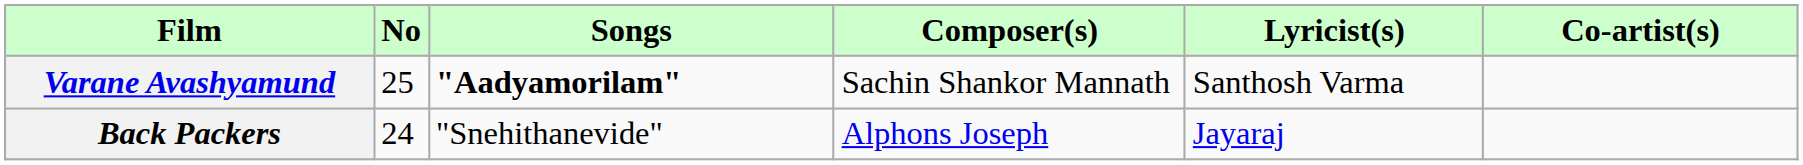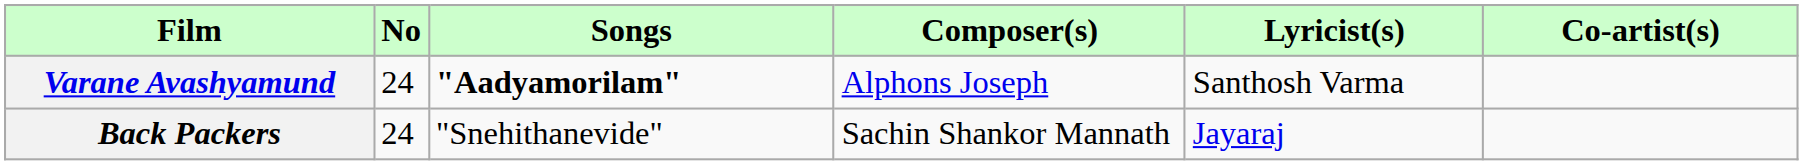Varane Avashyamund | No: 25 -> 24
Varane Avashyamund | Composer(s): Sachin Shankor Mannath -> Alphons Joseph
Back Packers | Composer(s): Alphons Joseph -> Sachin Shankor Mannath
